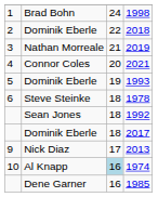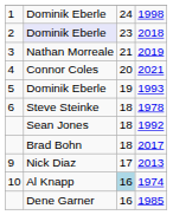1998 | column 2: Brad Bohn -> Dominik Eberle
2018 | column 2: no background -> lavender background
2018 | column 3: 22 -> 23
2017 | column 2: Dominik Eberle -> Brad Bohn
